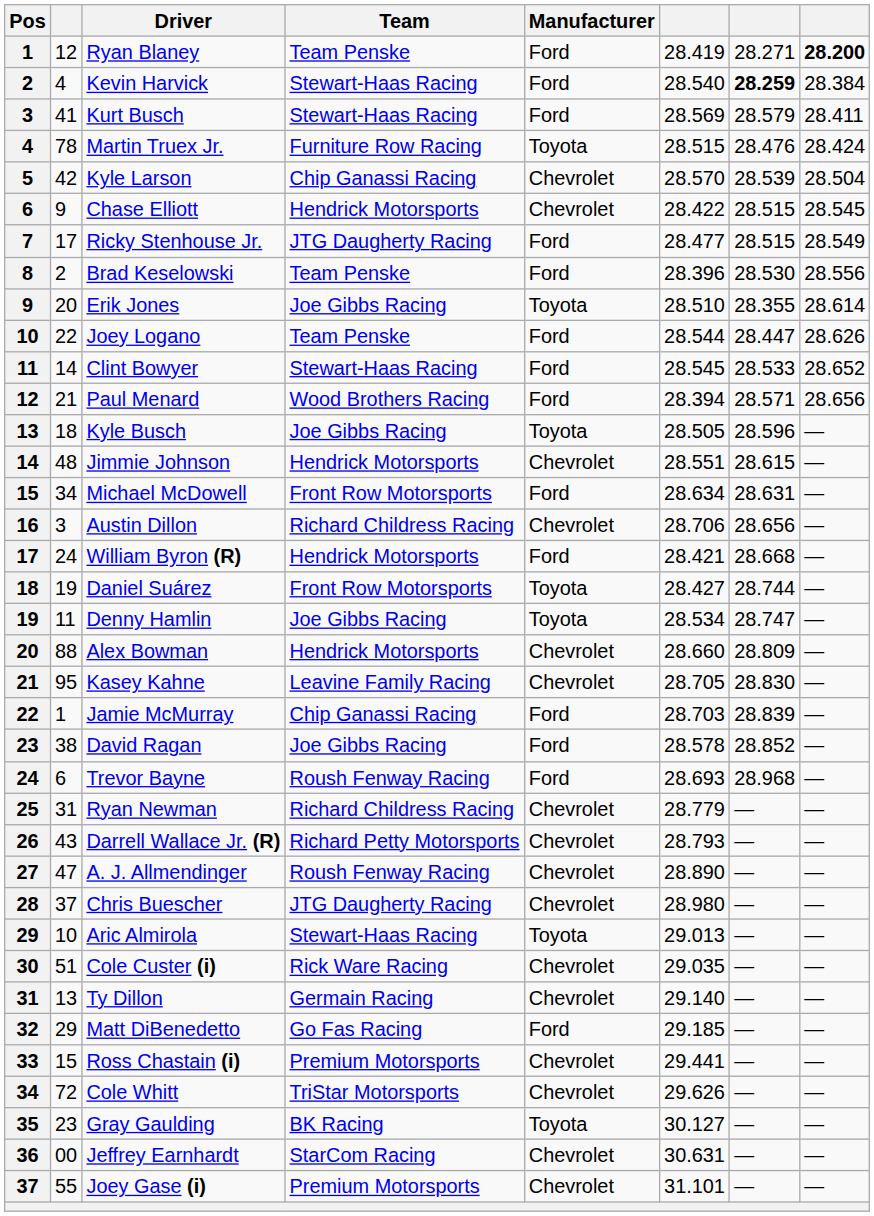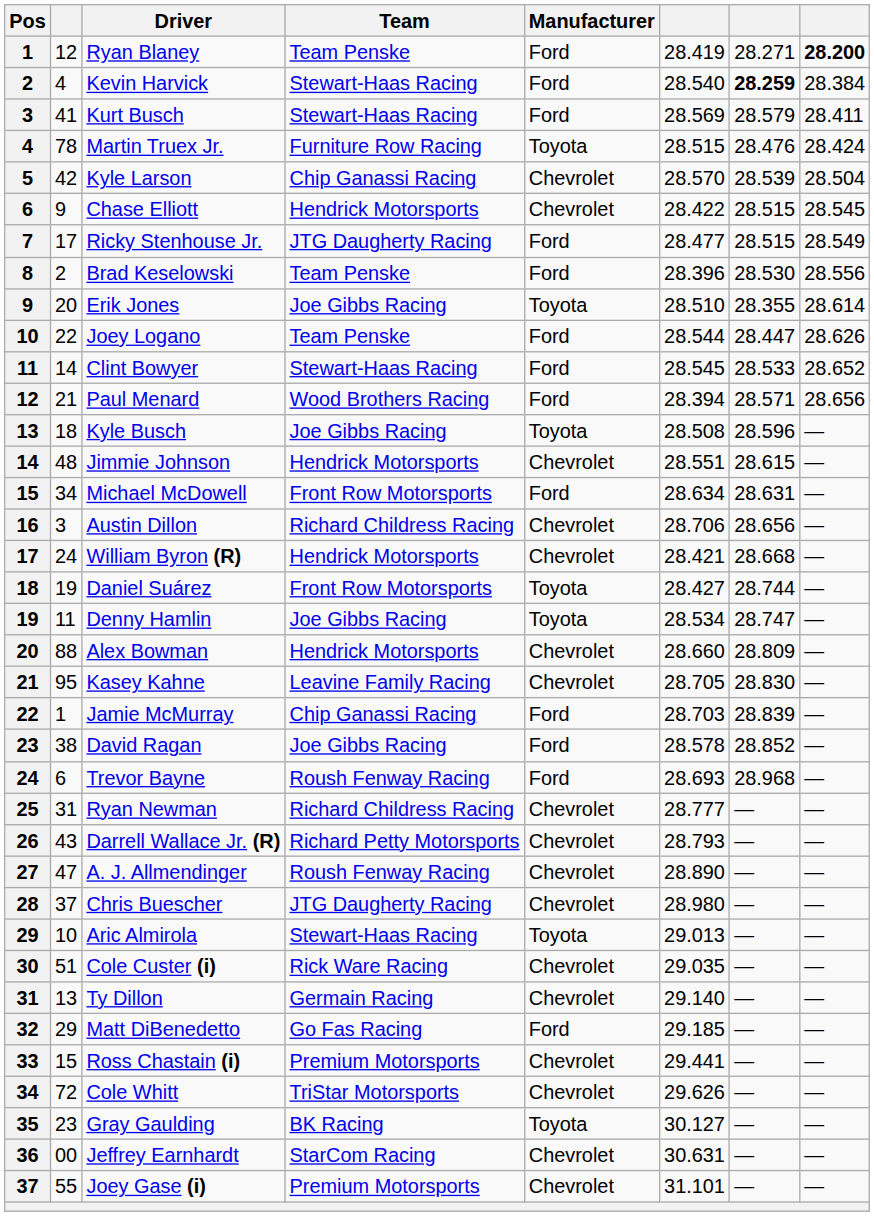Kyle Busch | column 6: 28.505 -> 28.508
William Byron (R) | Manufacturer: Ford -> Chevrolet
Ryan Newman | column 6: 28.779 -> 28.777
